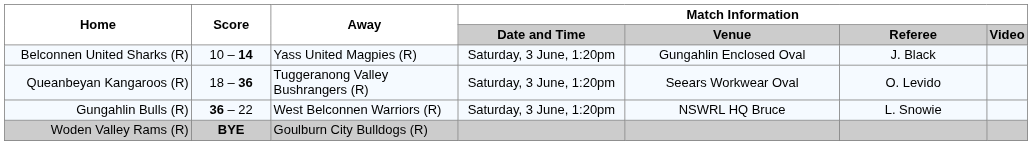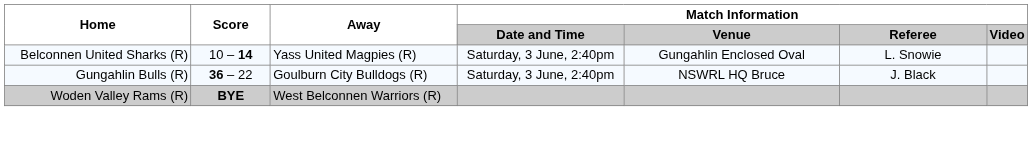Belconnen United Sharks (R) | Match Information / Date and Time: Saturday, 3 June, 1:20pm -> Saturday, 3 June, 2:40pm
Belconnen United Sharks (R) | Match Information / Referee: J. Black -> L. Snowie
- row: Queanbeyan Kangaroos (R) | 18 – 36 | Tuggeranong Valley Bushrangers (R) | Saturday, 3 June, 1:20pm | Seears Workwear Oval | O. Levido
Gungahlin Bulls (R) | Away: West Belconnen Warriors (R) -> Goulburn City Bulldogs (R)
Gungahlin Bulls (R) | Match Information / Date and Time: Saturday, 3 June, 1:20pm -> Saturday, 3 June, 2:40pm
Gungahlin Bulls (R) | Match Information / Referee: L. Snowie -> J. Black
Woden Valley Rams (R) | Away: Goulburn City Bulldogs (R) -> West Belconnen Warriors (R)
